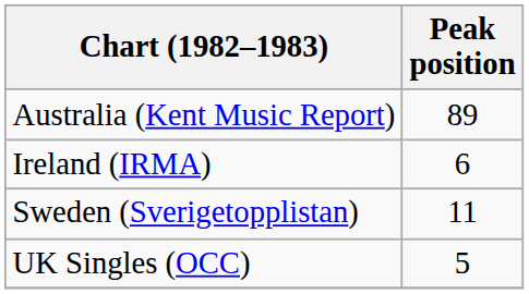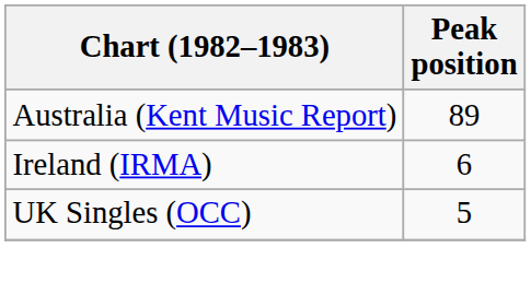- row: Sweden (Sverigetopplistan) | 11
